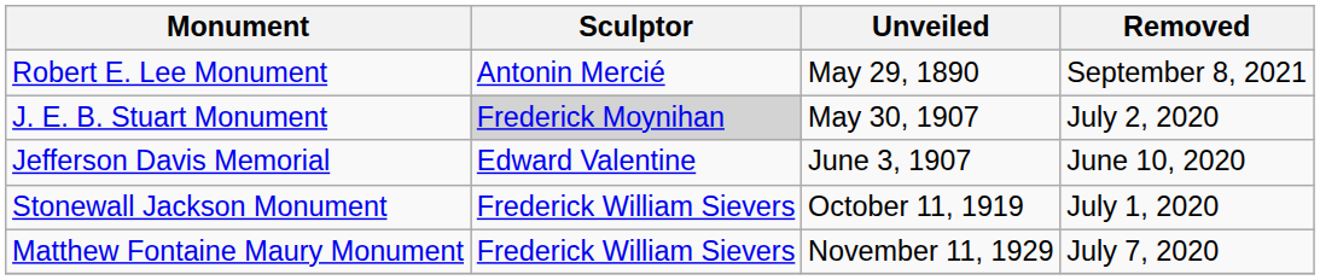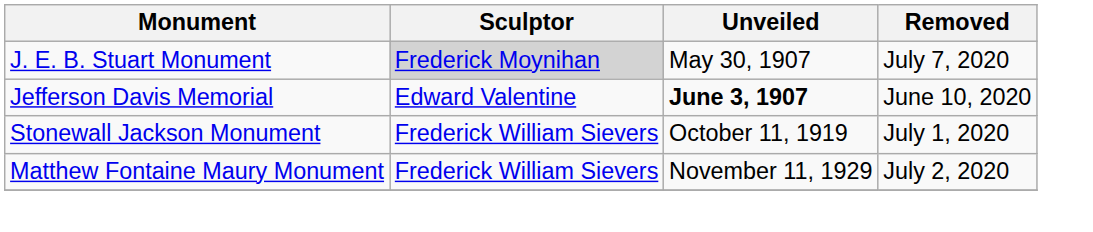- row: Robert E. Lee Monument | Antonin Mercié | May 29, 1890 | September 8, 2021
J. E. B. Stuart Monument | Removed: July 2, 2020 -> July 7, 2020
Jefferson Davis Memorial | Unveiled: normal -> bold
Matthew Fontaine Maury Monument | Removed: July 7, 2020 -> July 2, 2020
